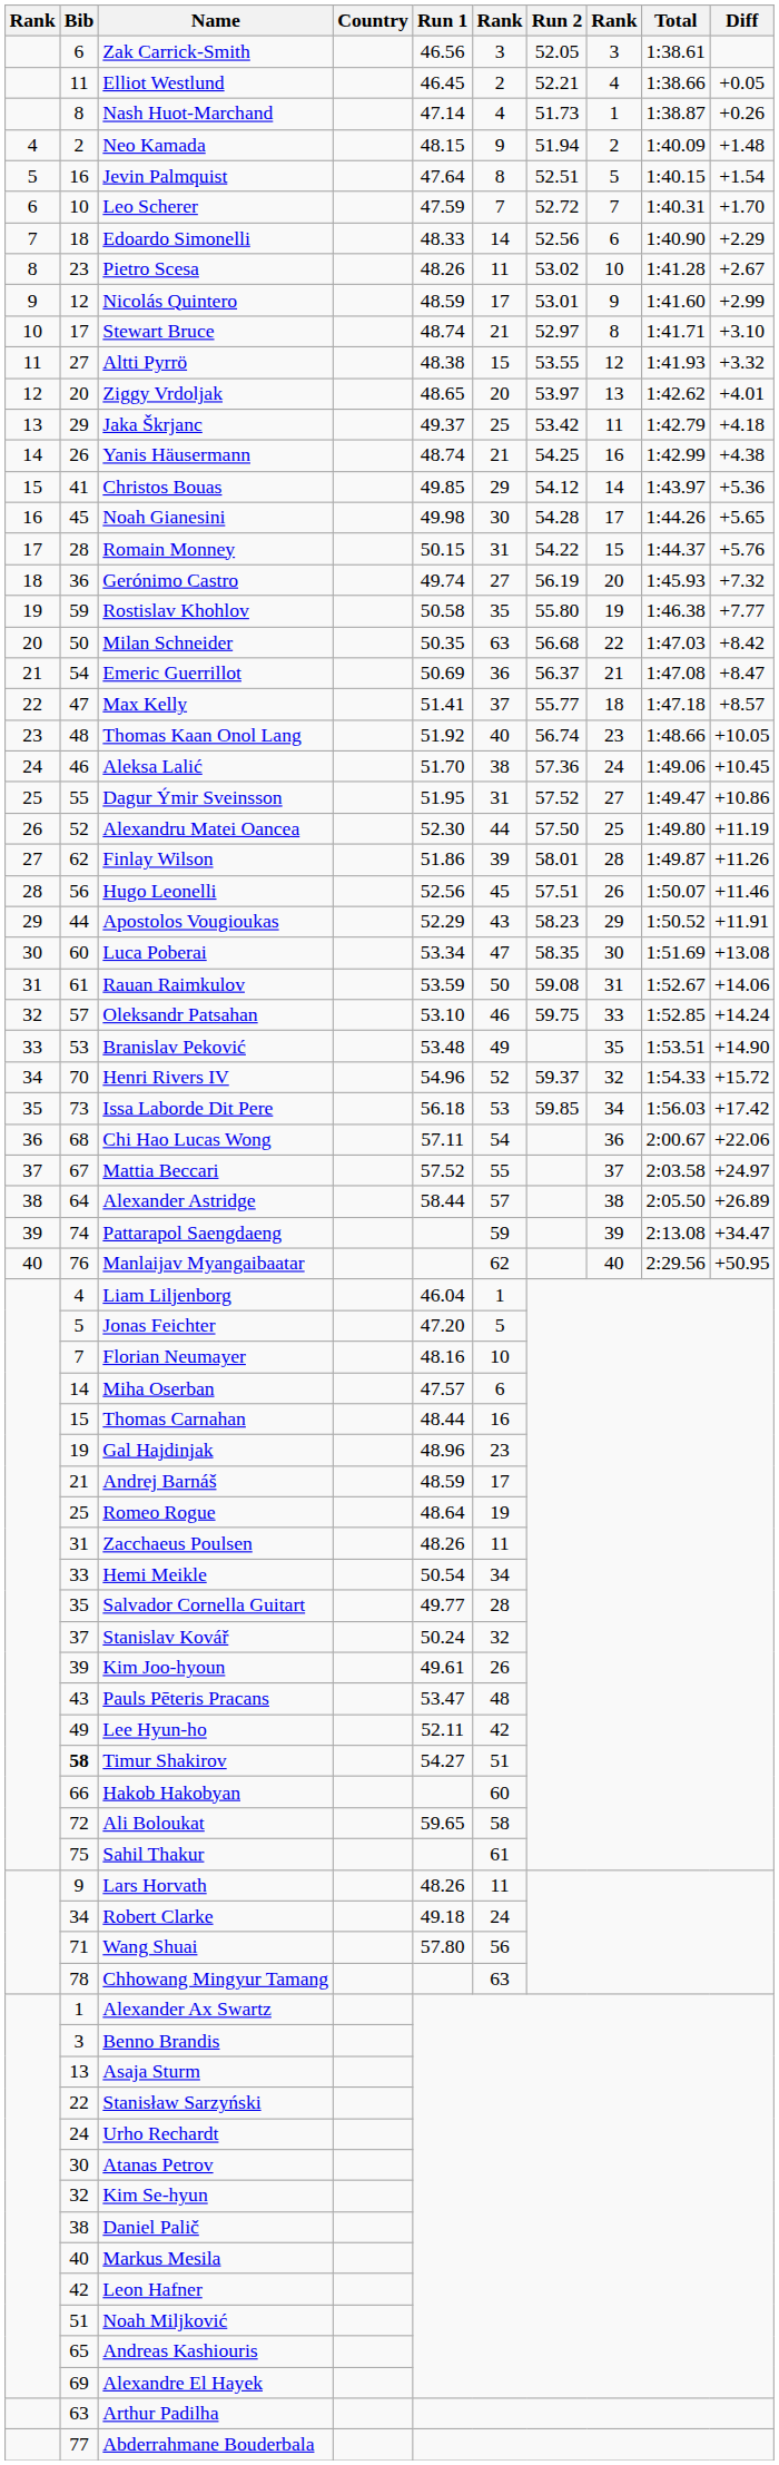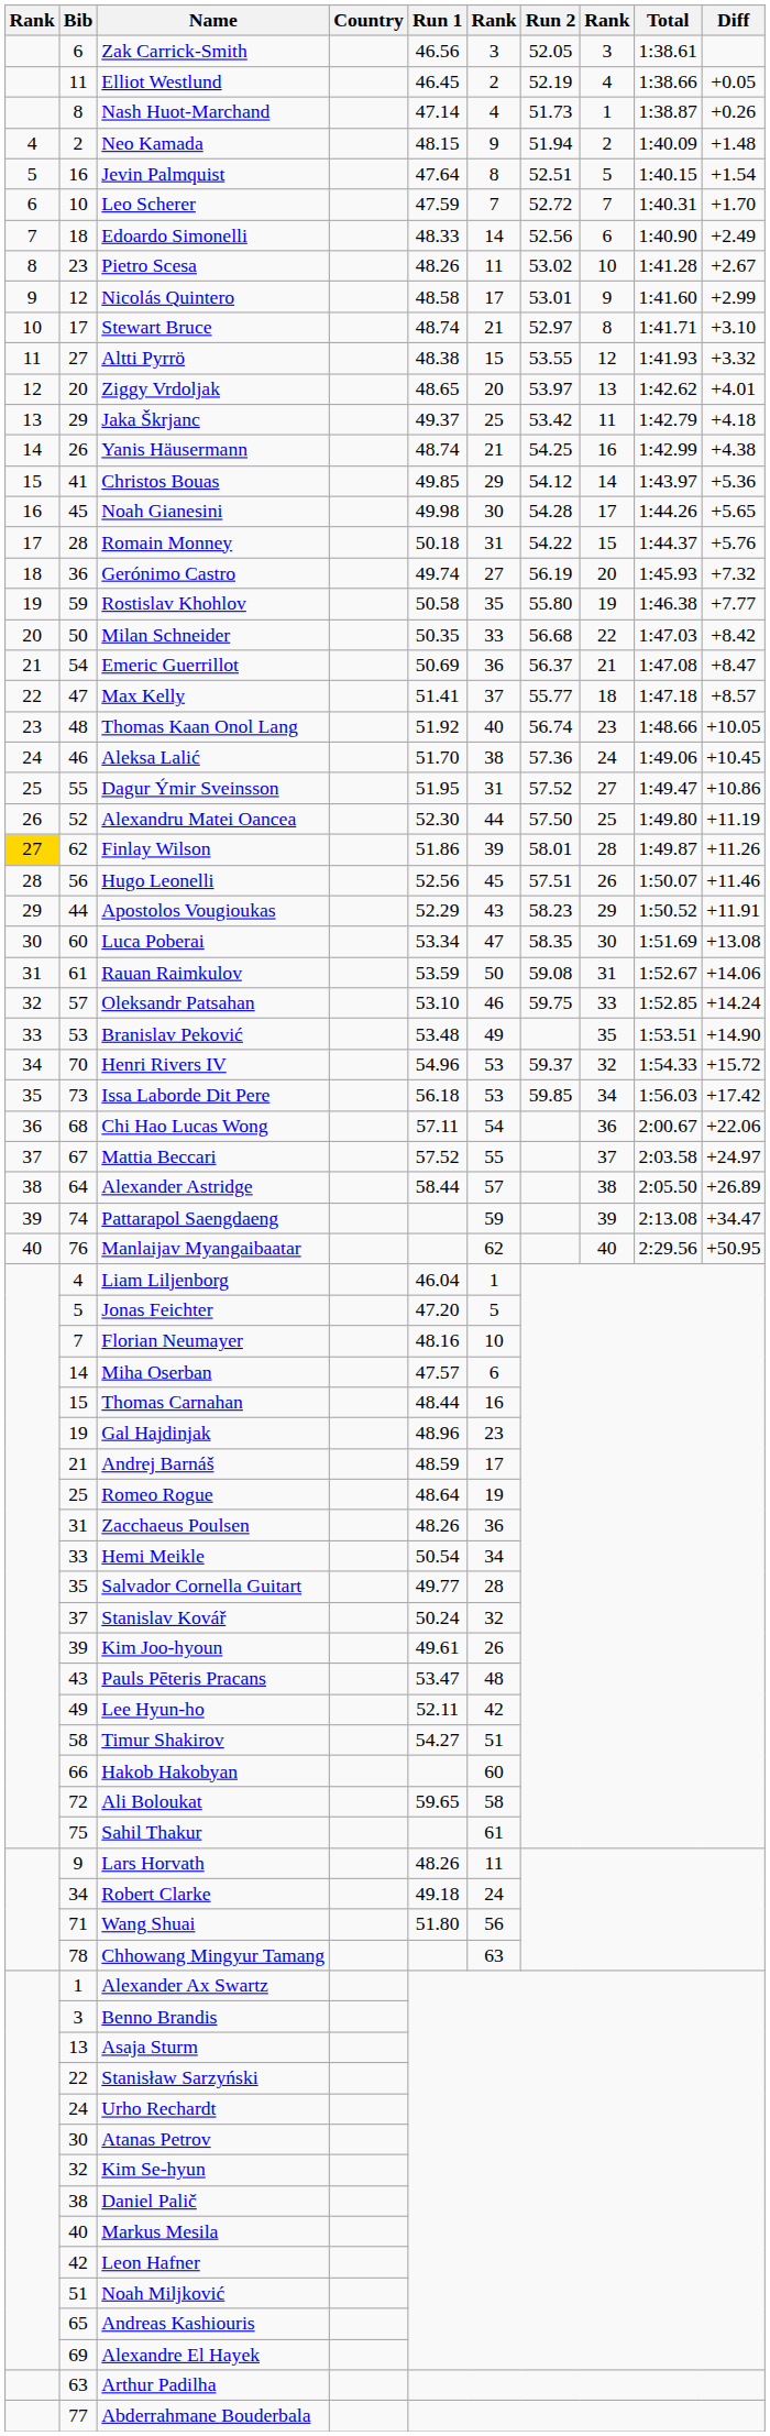Elliot Westlund | Run 2: 52.21 -> 52.19
Edoardo Simonelli | Diff: +2.29 -> +2.49
Nicolás Quintero | Run 1: 48.59 -> 48.58
Romain Monney | Run 1: 50.15 -> 50.18
Milan Schneider | column 6: 63 -> 33
Finlay Wilson | column 1: no background -> gold background
Henri Rivers IV | column 6: 52 -> 53
Zacchaeus Poulsen | column 6: 11 -> 36
Timur Shakirov | Bib: bold -> normal
Wang Shuai | Run 1: 57.80 -> 51.80
